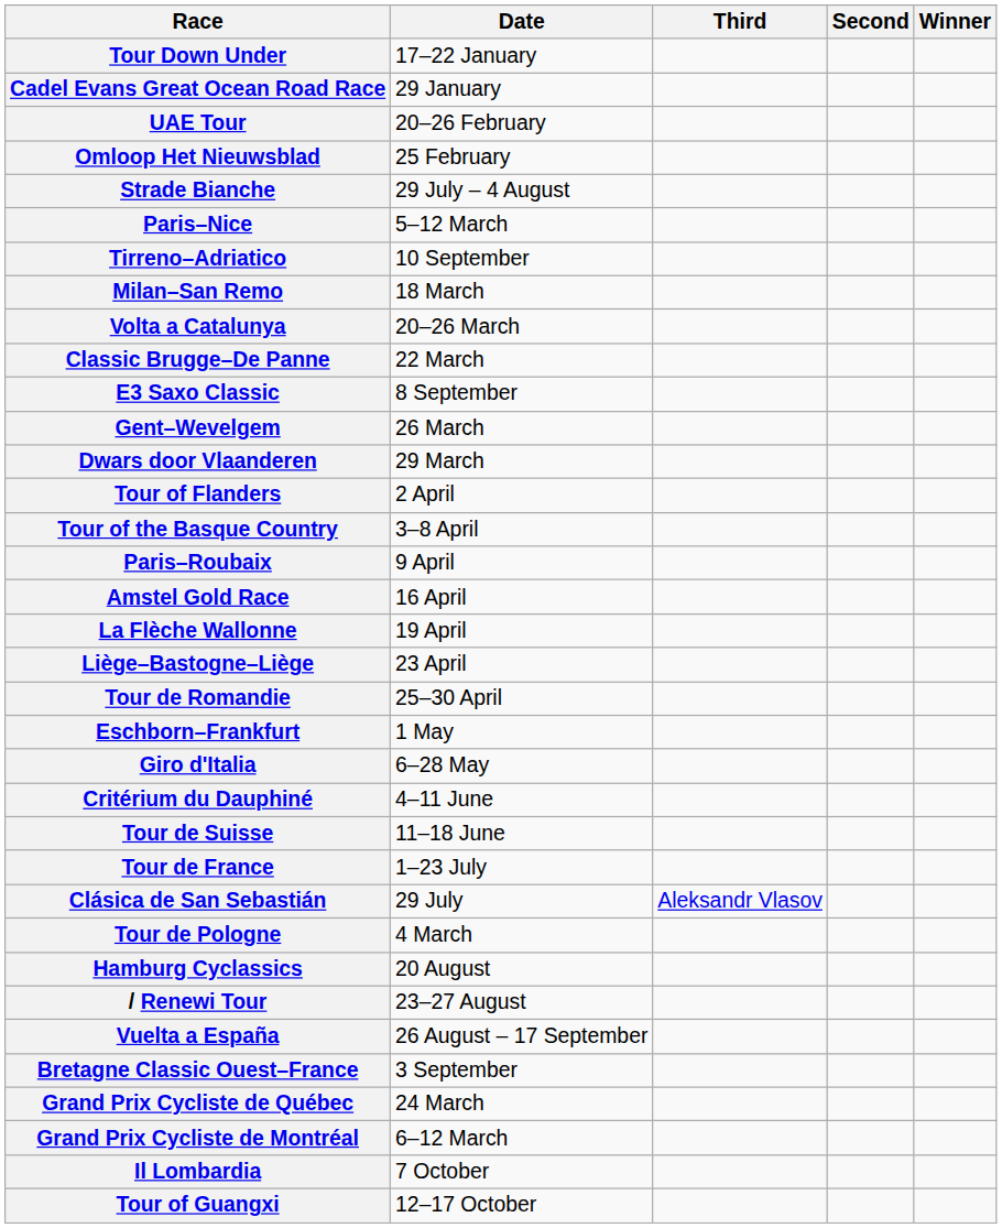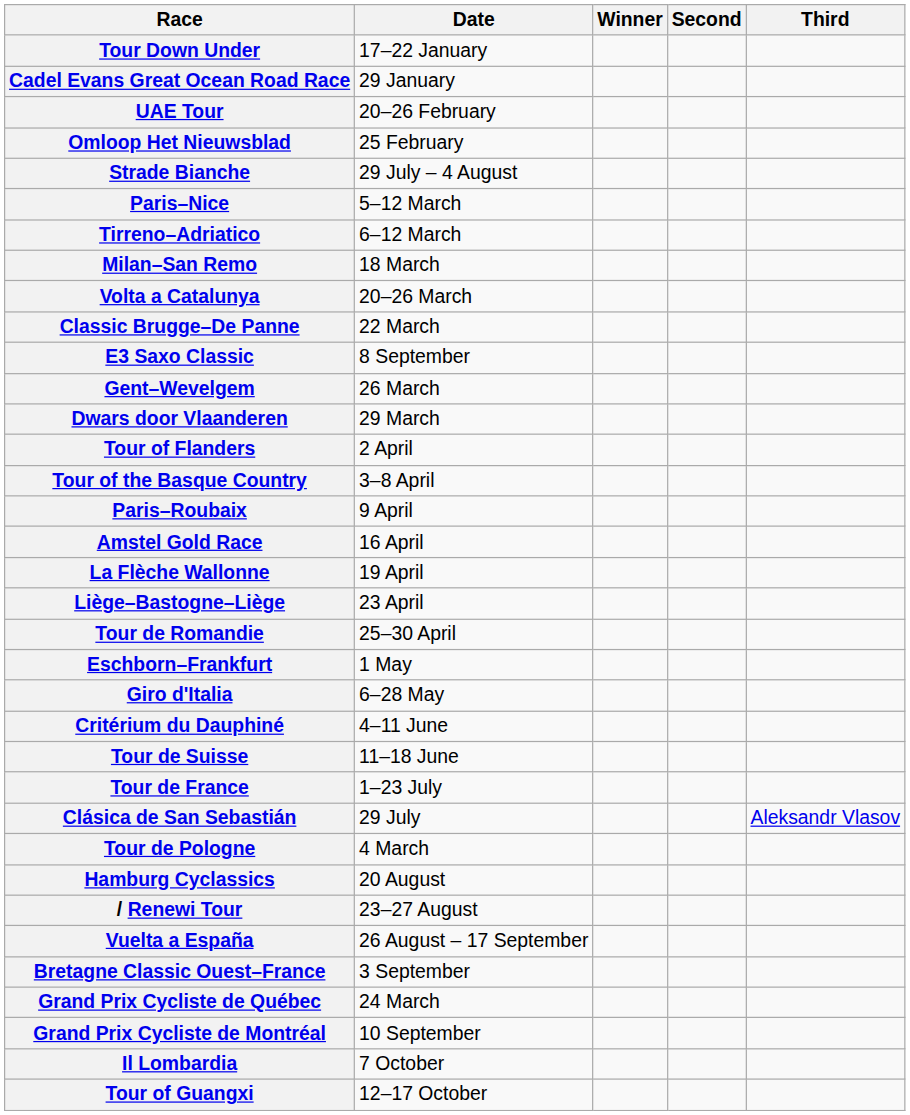columns swapped: Winner <-> Third
Tirreno–Adriatico | Date: 10 September -> 6–12 March
Grand Prix Cycliste de Montréal | Date: 6–12 March -> 10 September
